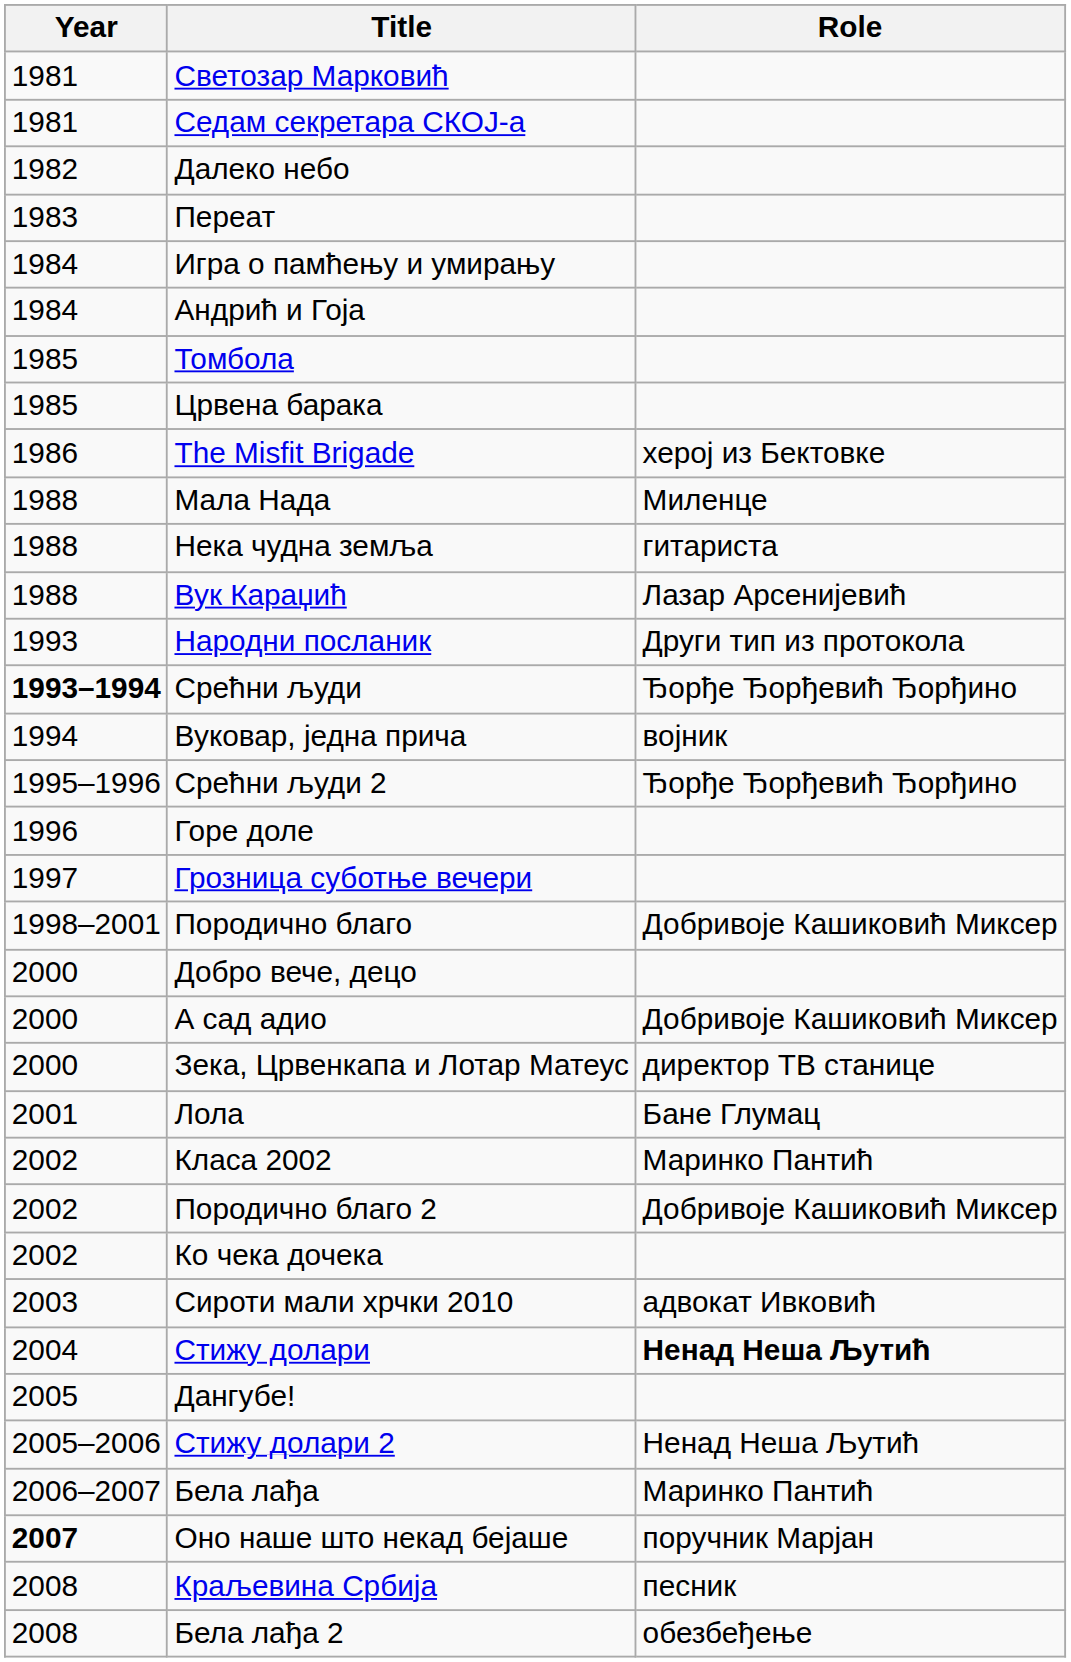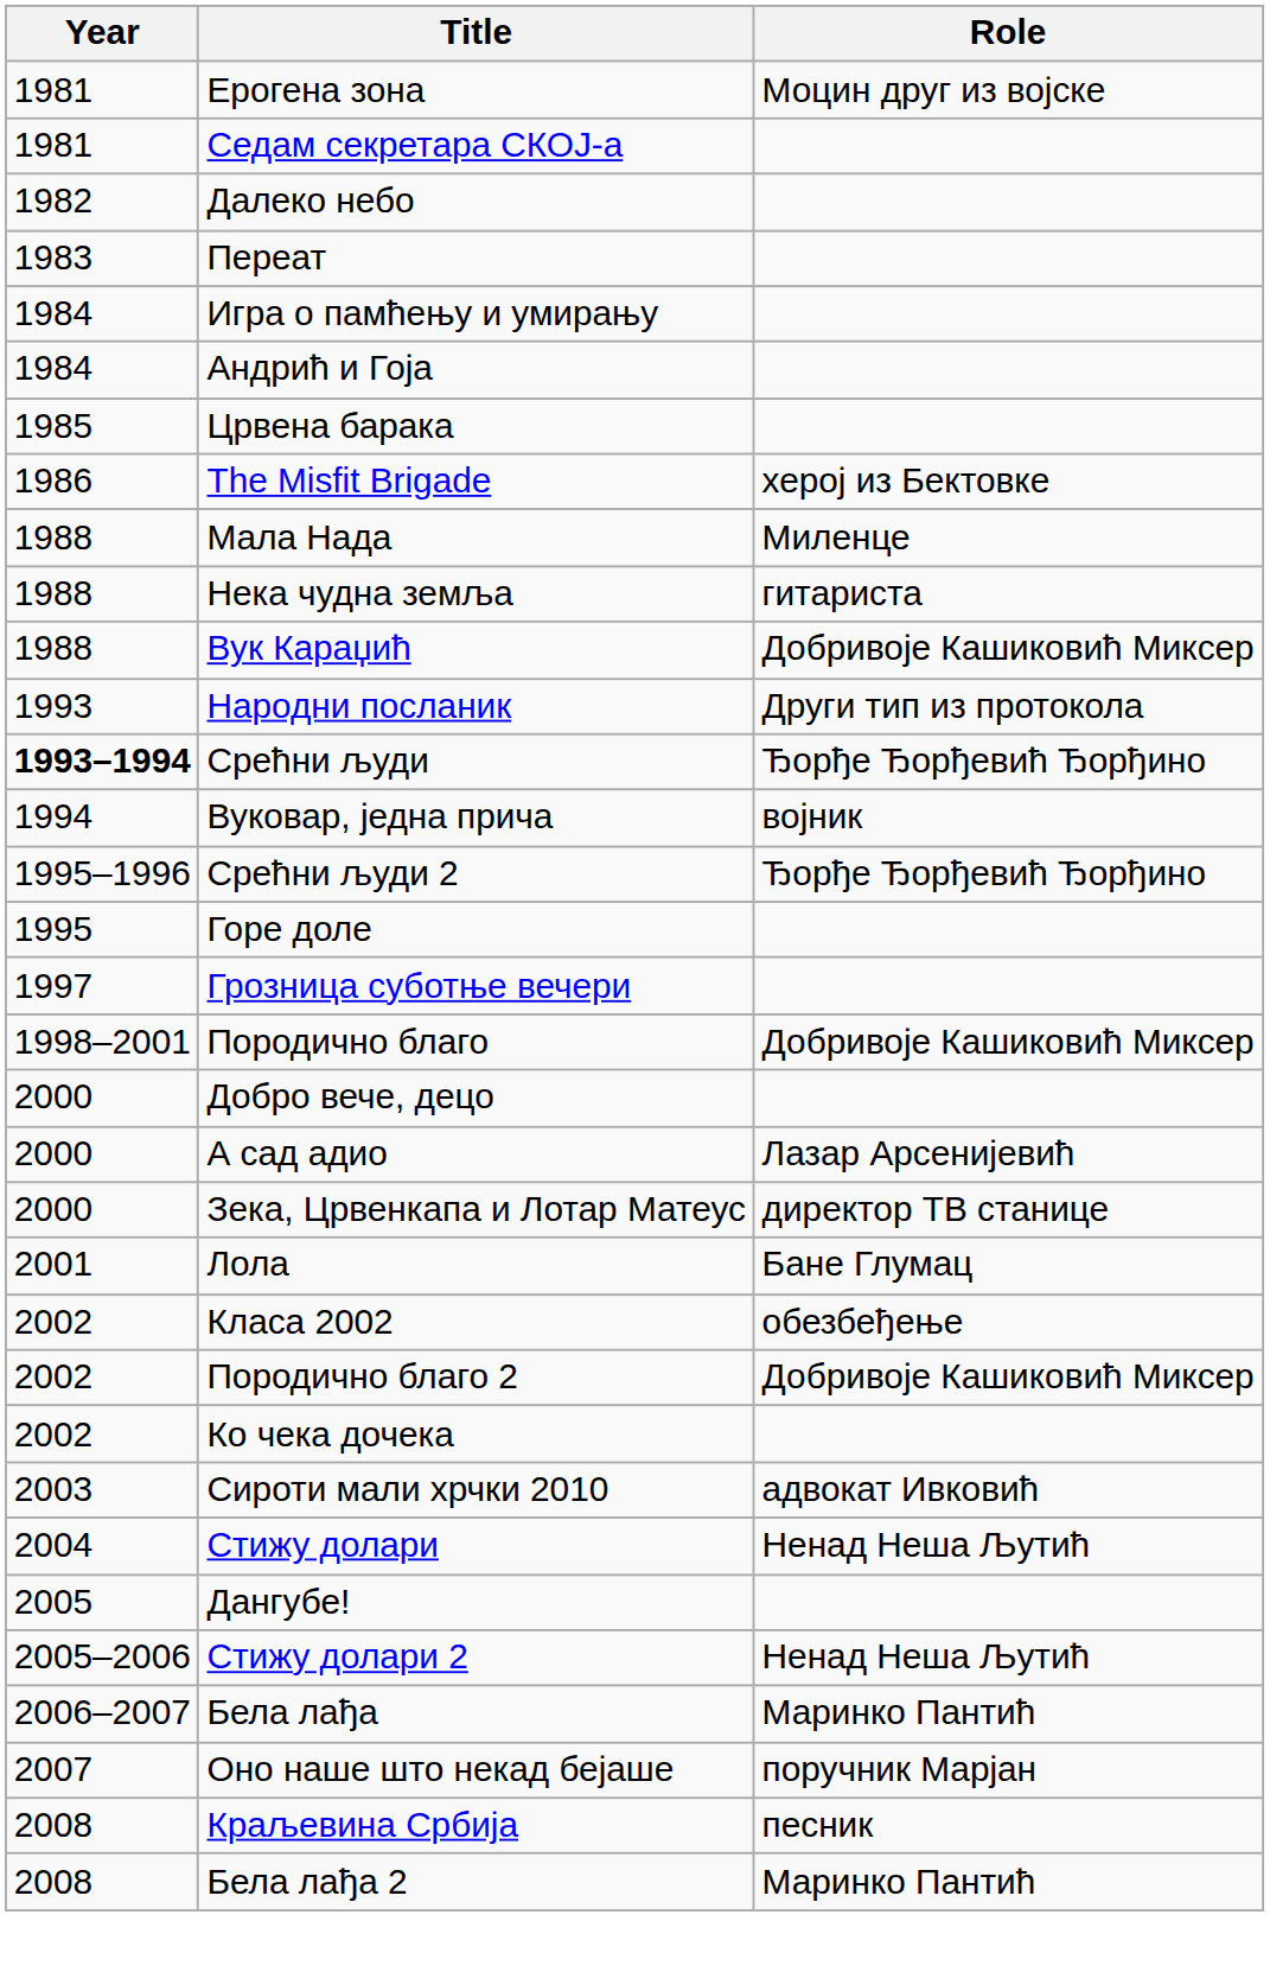+ row: 1981 | Ерогена зона | Моцин друг из војске
- row: 1981 | Светозар Марковић
- row: 1985 | Томбола
Вук Караџић | Role: Лазар Арсенијевић -> Добривоје Кашиковић Миксер
Горе доле | Year: 1996 -> 1995
А сад адио | Role: Добривоје Кашиковић Миксер -> Лазар Арсенијевић
Класа 2002 | Role: Маринко Пантић -> обезбеђење
Стижу долари | Role: bold -> normal
Оно наше што некад бејаше | Year: bold -> normal
Бела лађа 2 | Role: обезбеђење -> Маринко Пантић
